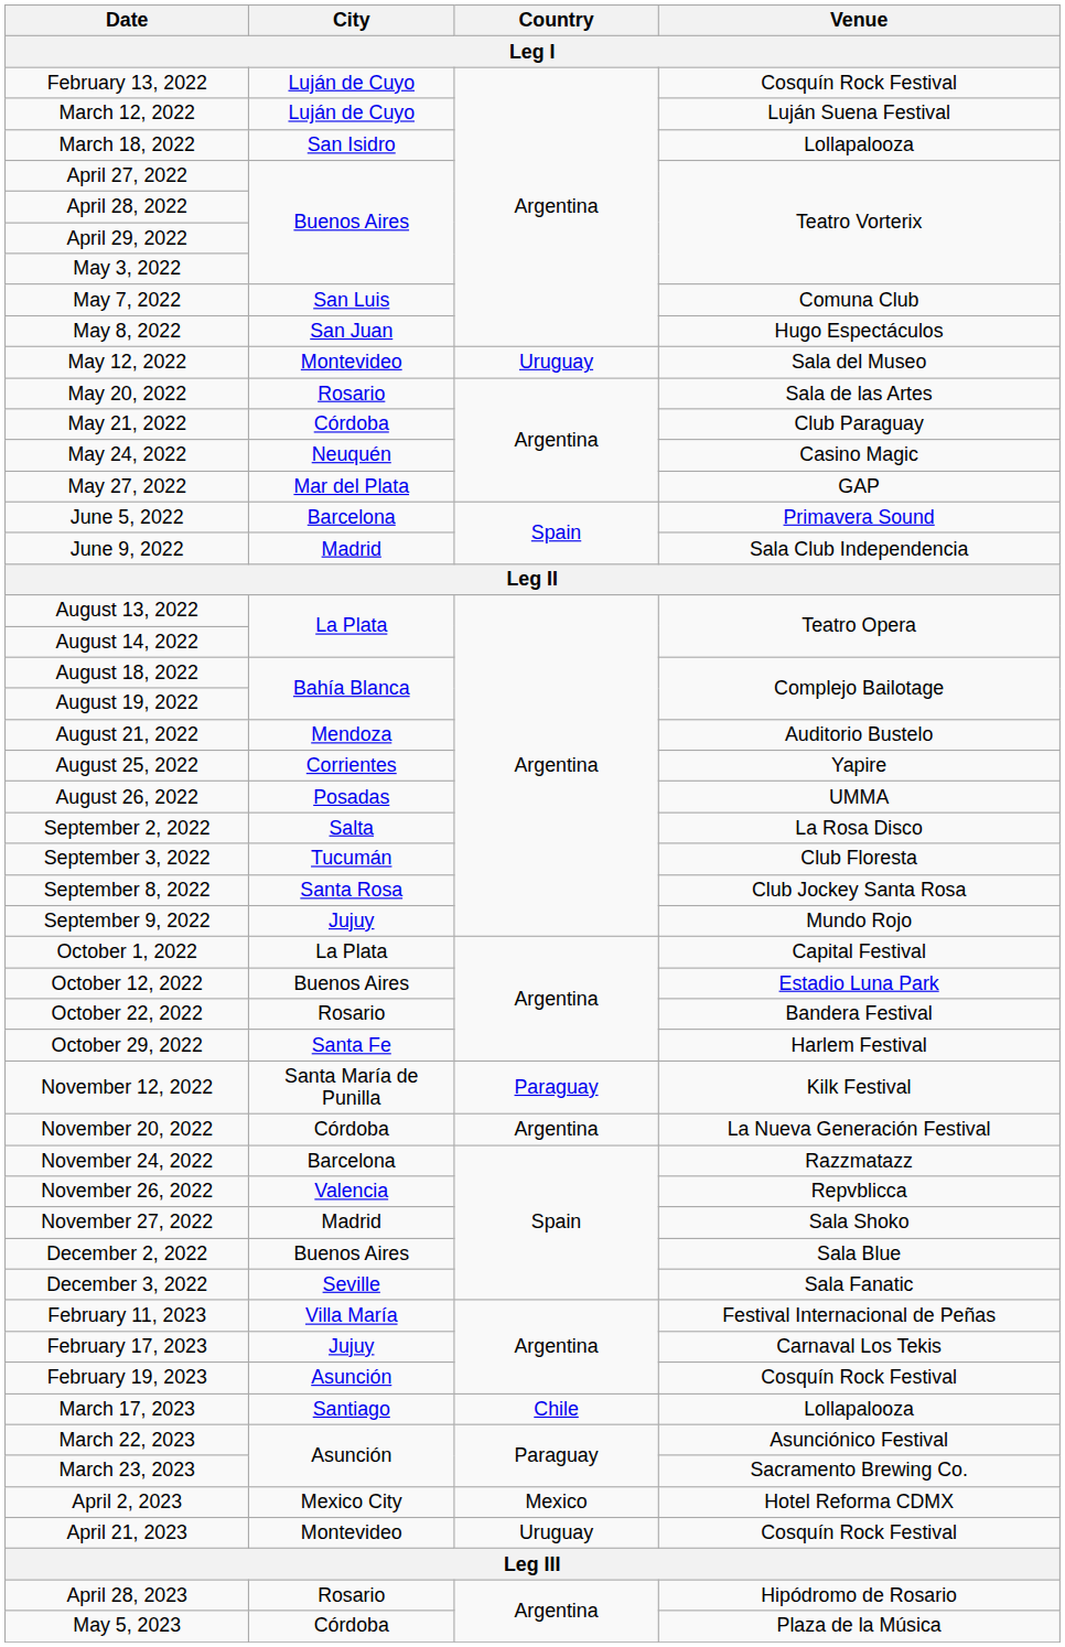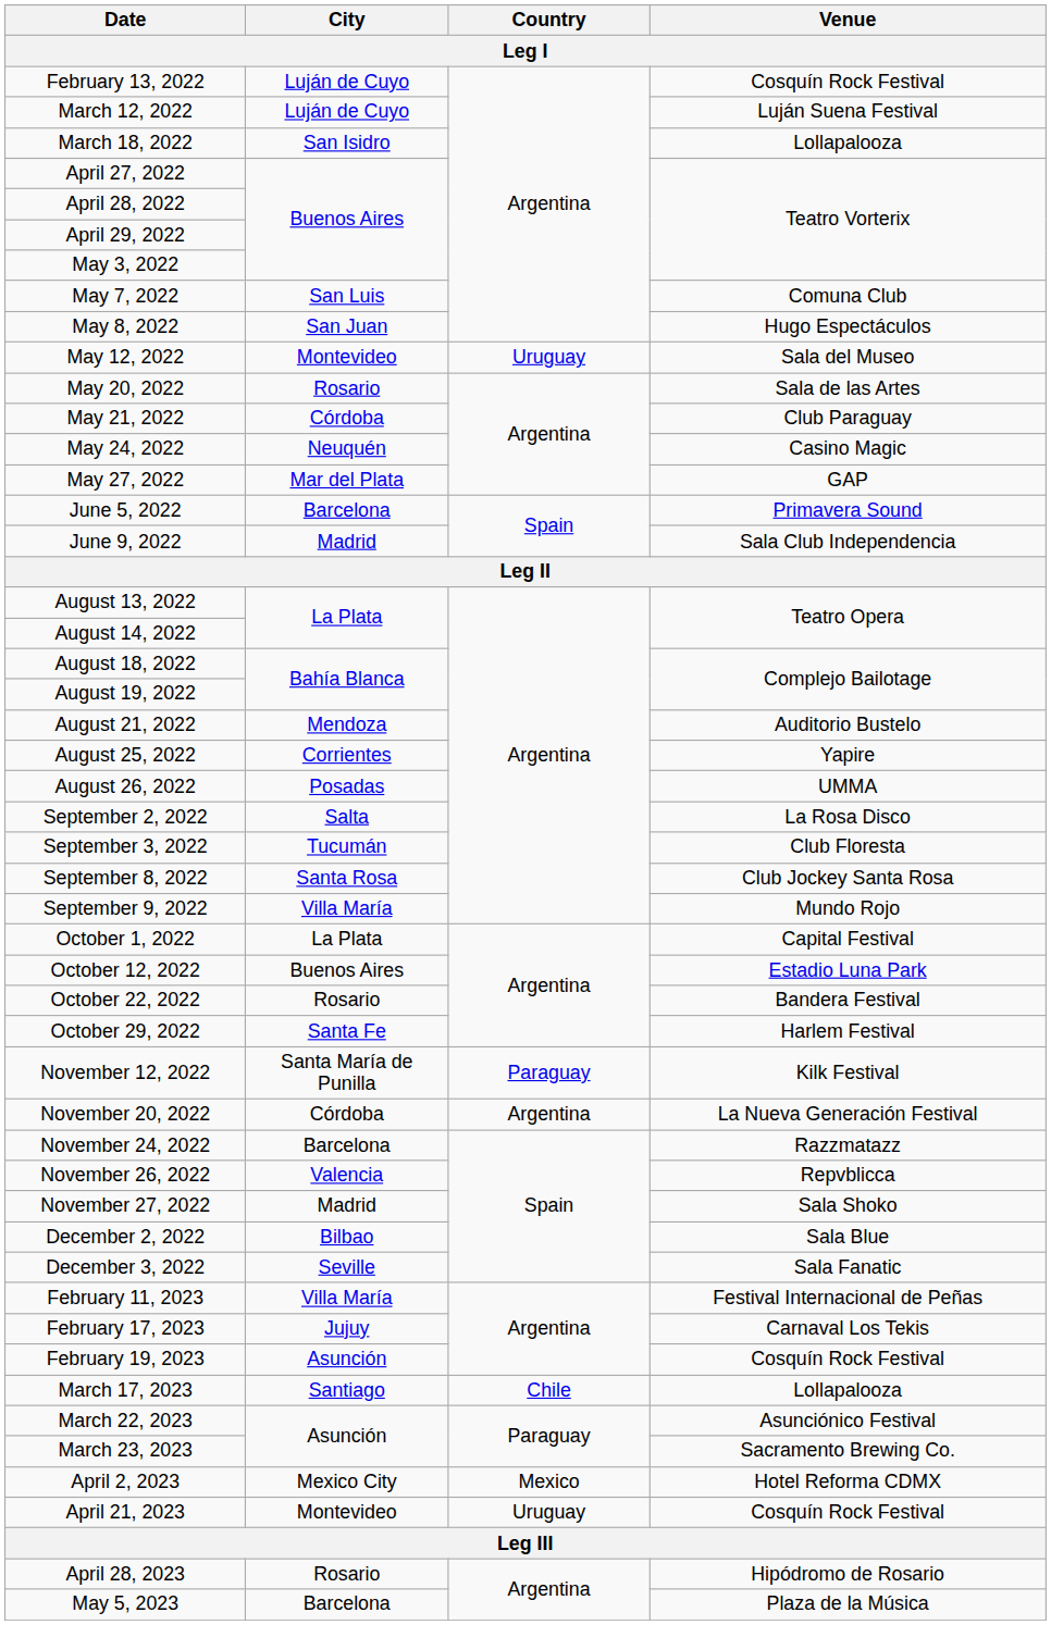September 9, 2022 | City: Jujuy -> Villa María
December 2, 2022 | City: Buenos Aires -> Bilbao
May 5, 2023 | City: Córdoba -> Barcelona
